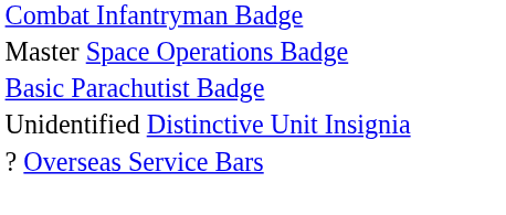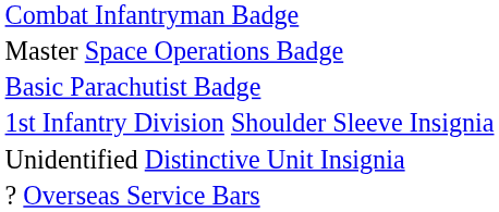+ row: 1st Infantry Division Shoulder Sleeve Insignia
